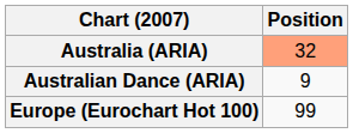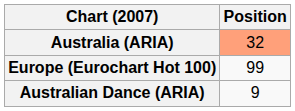rows swapped: Australian Dance (ARIA) <-> Europe (Eurochart Hot 100)
